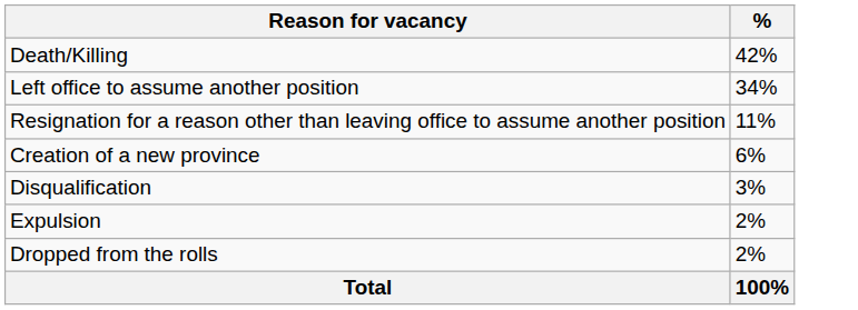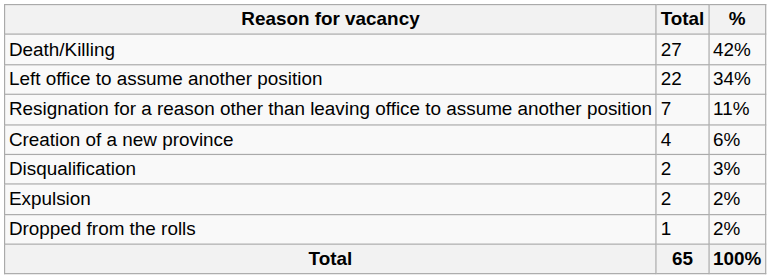+ column: Total | 27 | 22 | 7 | 4 | 2 | 2 | 1 | 65
